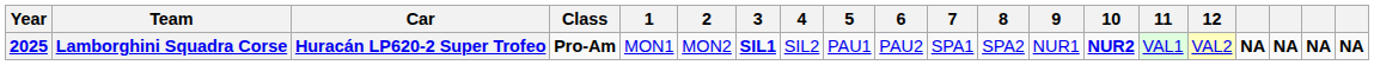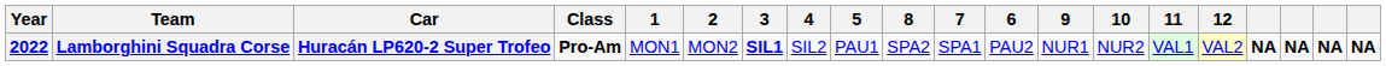columns swapped: 6 <-> 8
Lamborghini Squadra Corse | Year: 2025 -> 2022
Lamborghini Squadra Corse | 10: bold -> normal
